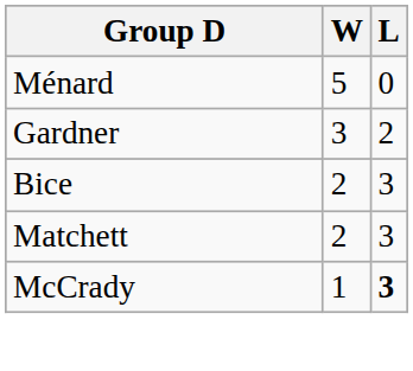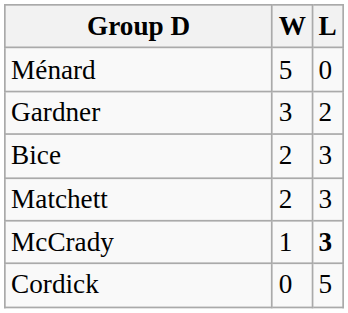+ row: Cordick | 0 | 5
